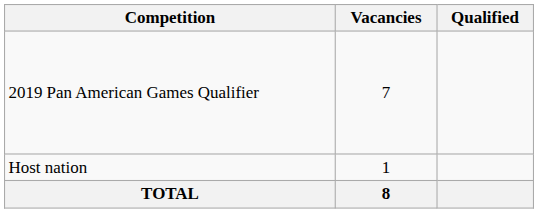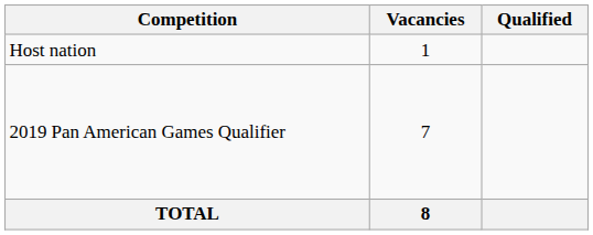rows swapped: Host nation <-> 2019 Pan American Games Qualifier
